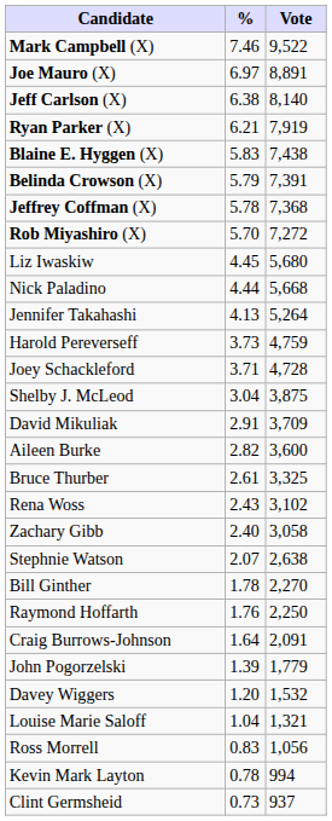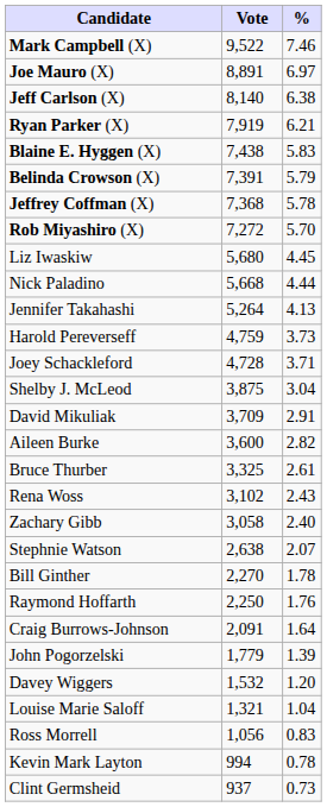columns swapped: Vote <-> %
